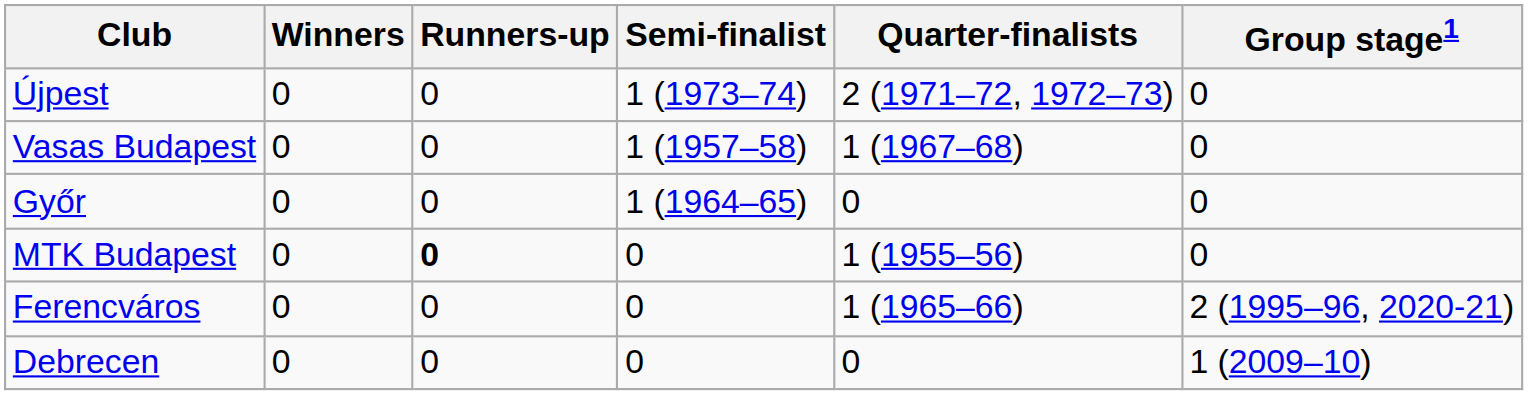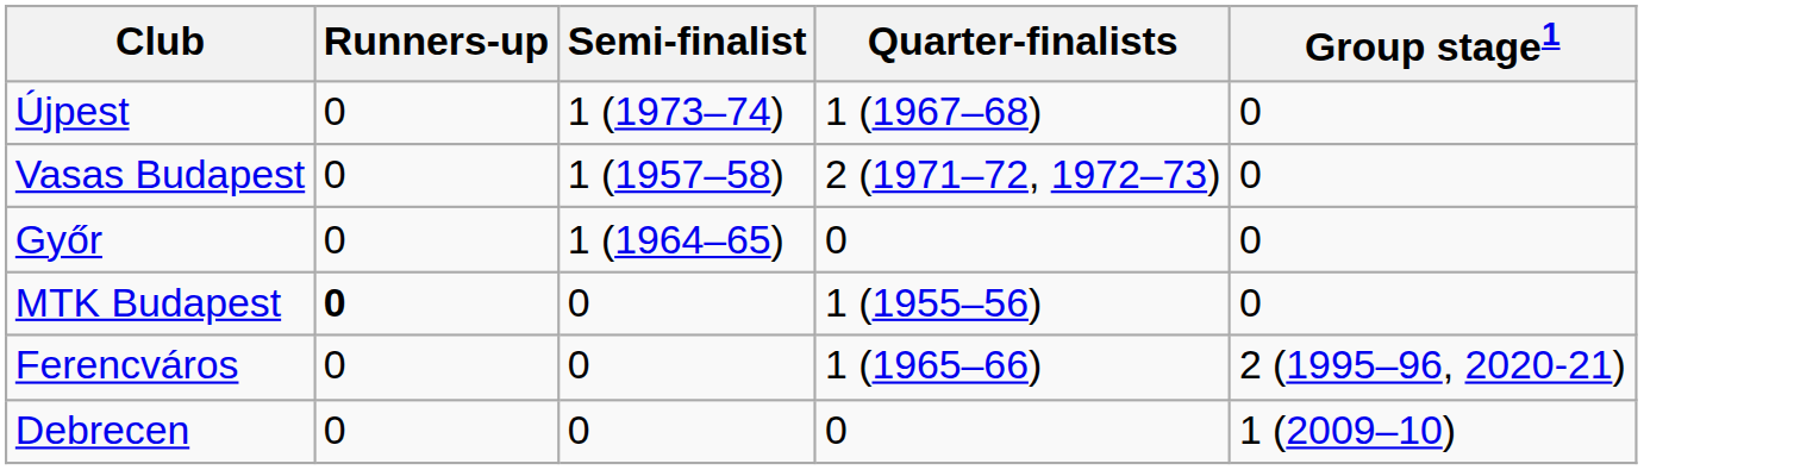- column: Winners | 0 | 0 | 0 | 0 | 0 | 0
Újpest | Quarter-finalists: 2 (1971–72, 1972–73) -> 1 (1967–68)
Vasas Budapest | Quarter-finalists: 1 (1967–68) -> 2 (1971–72, 1972–73)
